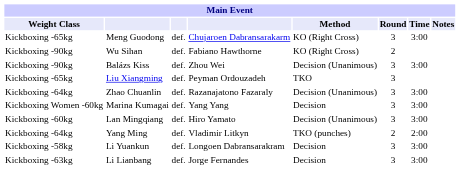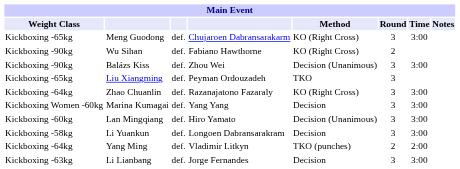Zhao Chuanlin | Method: Decision (Unanimous) -> KO (Right Cross)
rows swapped: Li Yuankun <-> Yang Ming
